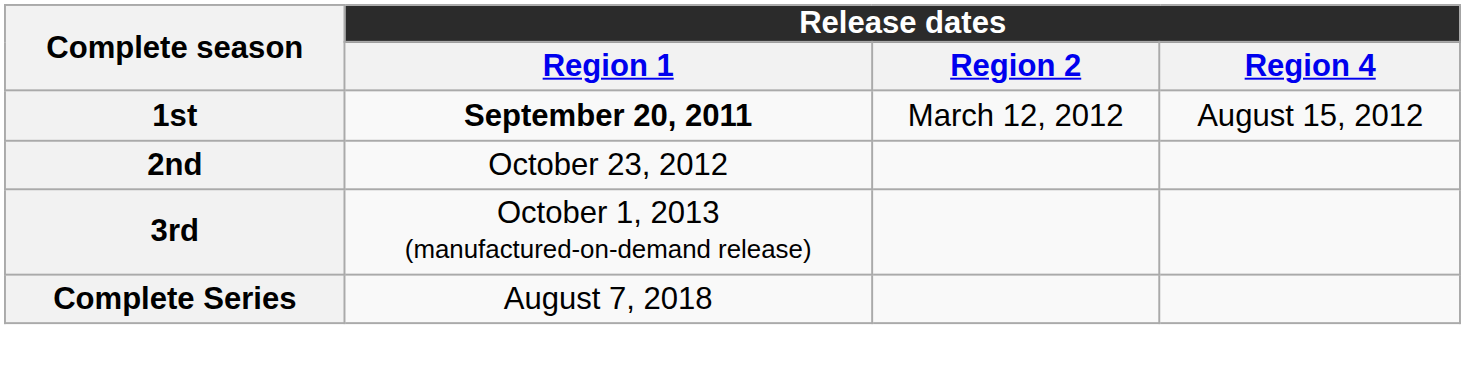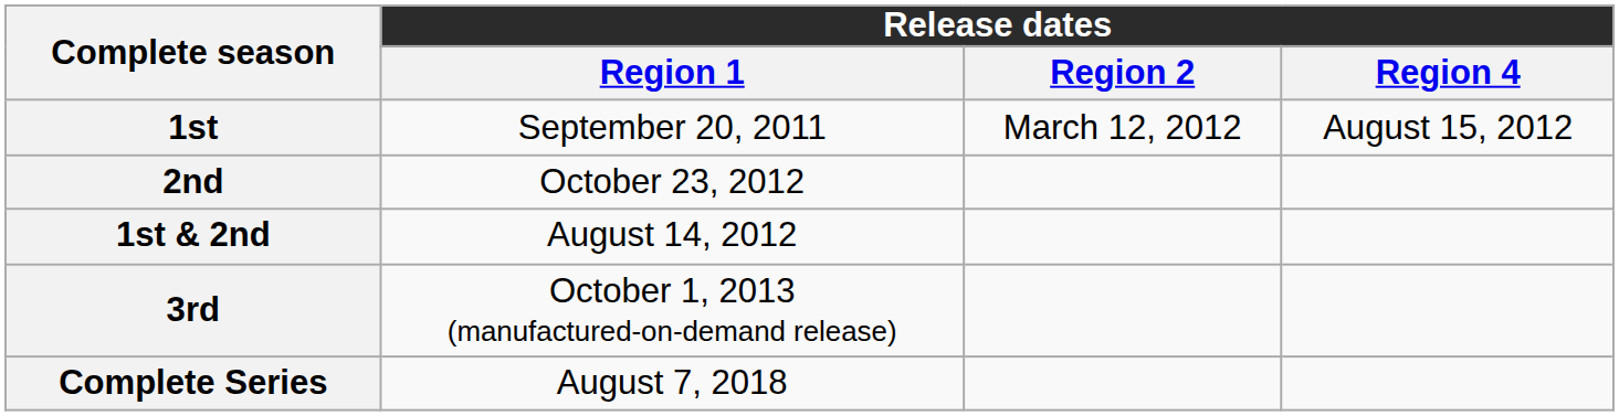1st | Release dates / Region 1: bold -> normal
+ row: 1st & 2nd | August 14, 2012
